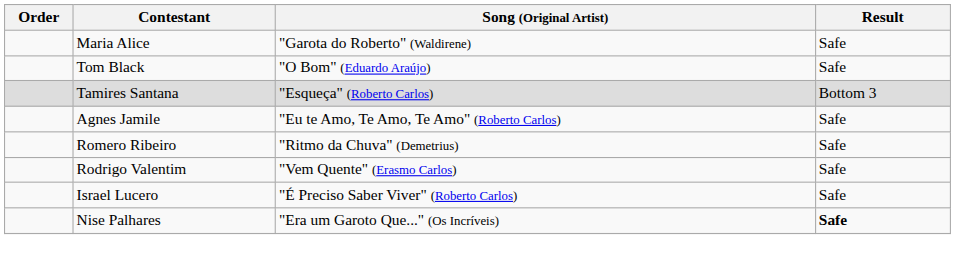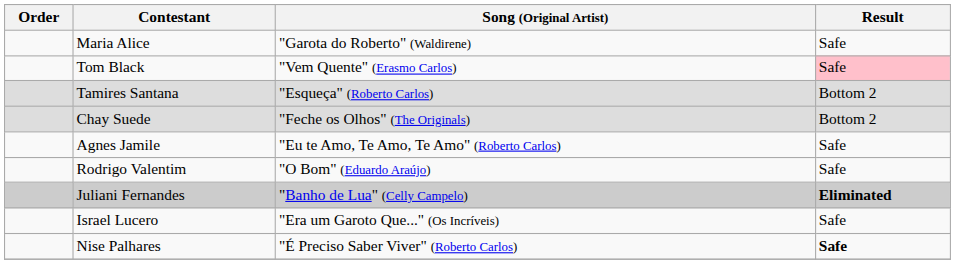Tom Black | Song (Original Artist): "O Bom" (Eduardo Araújo) -> "Vem Quente" (Erasmo Carlos)
Tom Black | Result: no background -> pink background
Tamires Santana | Result: Bottom 3 -> Bottom 2
+ row: Chay Suede | "Feche os Olhos" (The Originals) | Bottom 2
- row: Romero Ribeiro | "Ritmo da Chuva" (Demetrius) | Safe
Rodrigo Valentim | Song (Original Artist): "Vem Quente" (Erasmo Carlos) -> "O Bom" (Eduardo Araújo)
+ row: Juliani Fernandes | "Banho de Lua" (Celly Campelo) | Eliminated
Israel Lucero | Song (Original Artist): "É Preciso Saber Viver" (Roberto Carlos) -> "Era um Garoto Que..." (Os Incríveis)
Nise Palhares | Song (Original Artist): "Era um Garoto Que..." (Os Incríveis) -> "É Preciso Saber Viver" (Roberto Carlos)
